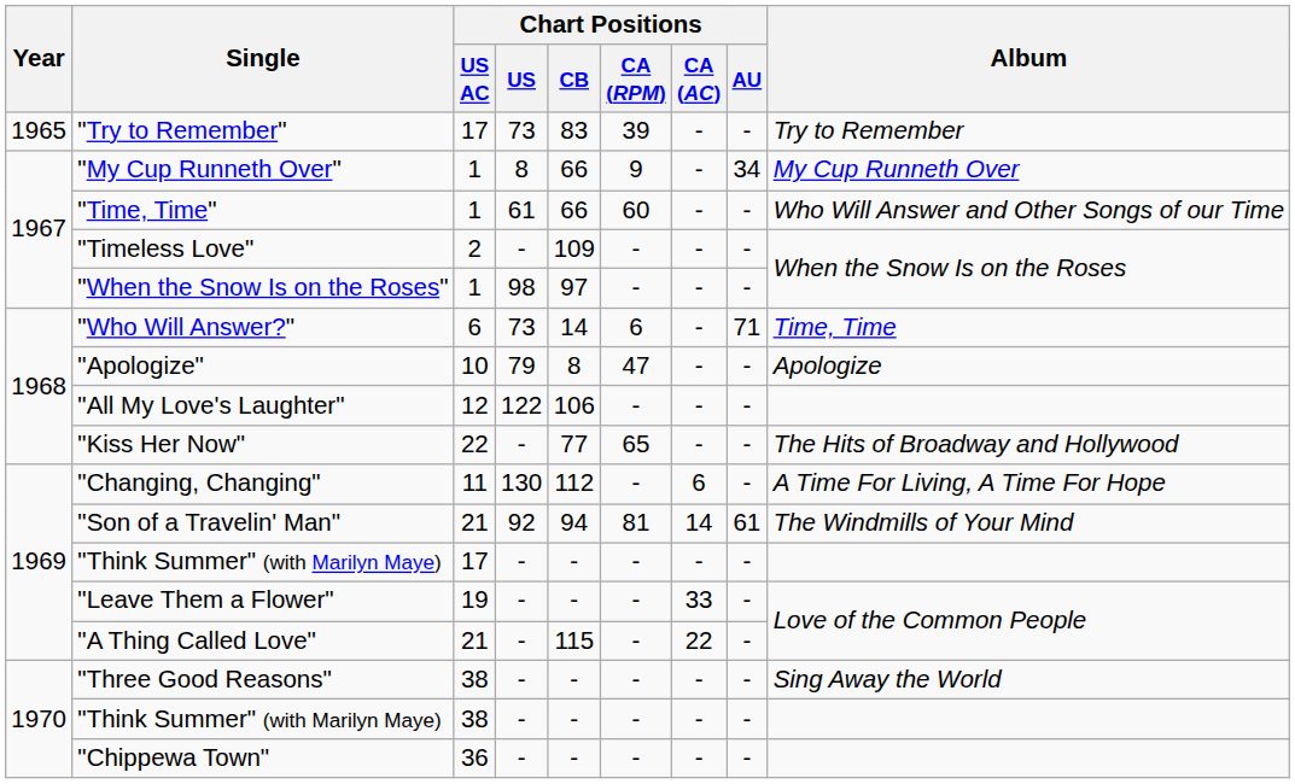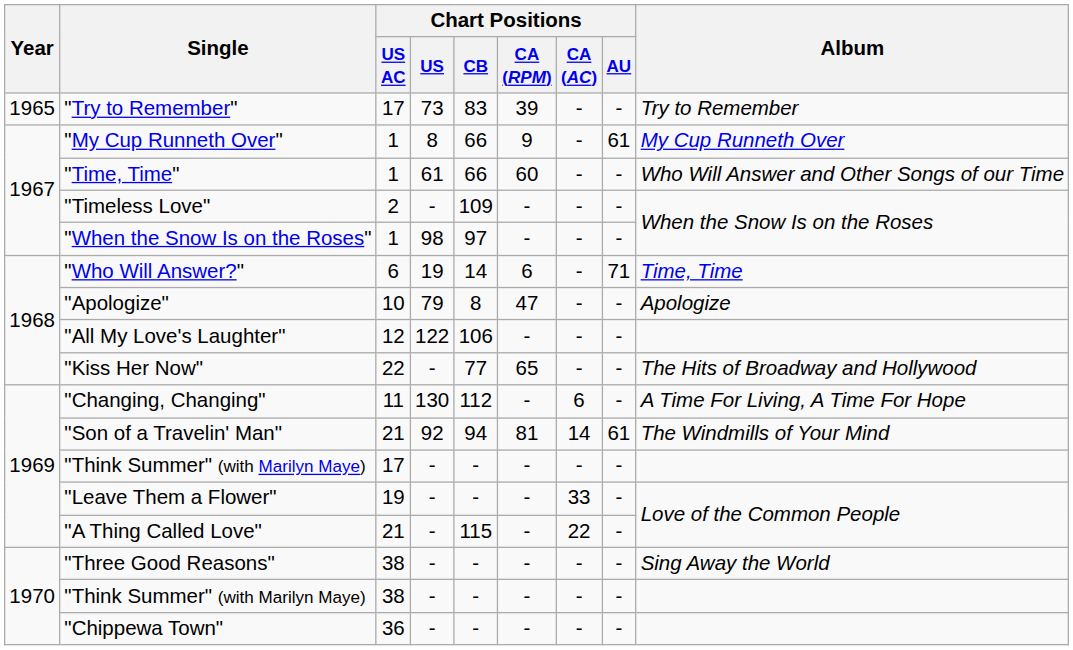"My Cup Runneth Over" | Chart Positions / AU: 34 -> 61
"Who Will Answer?" | Chart Positions / US: 73 -> 19
